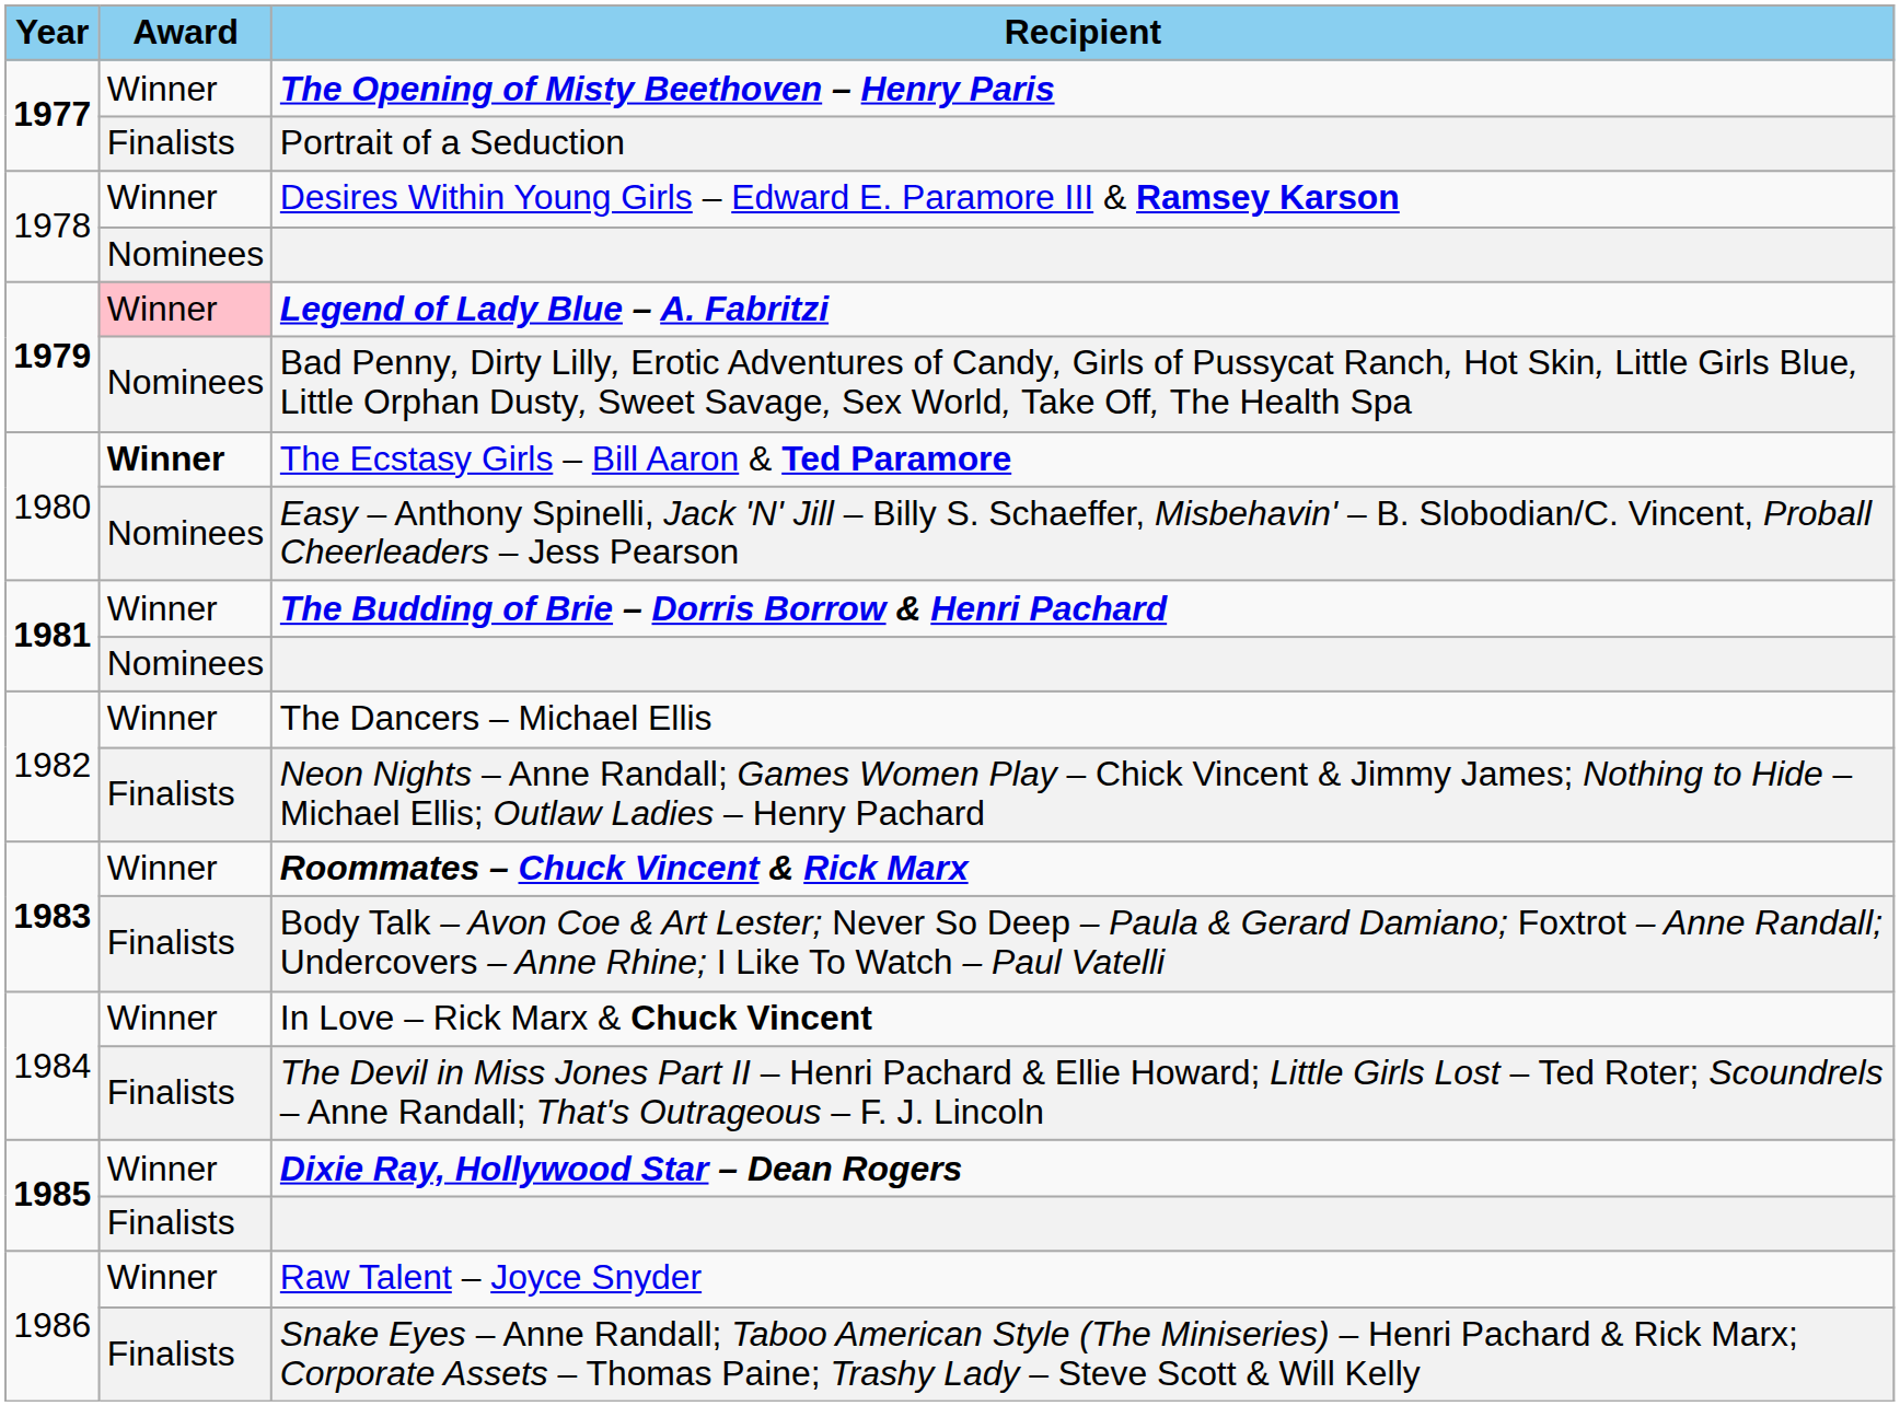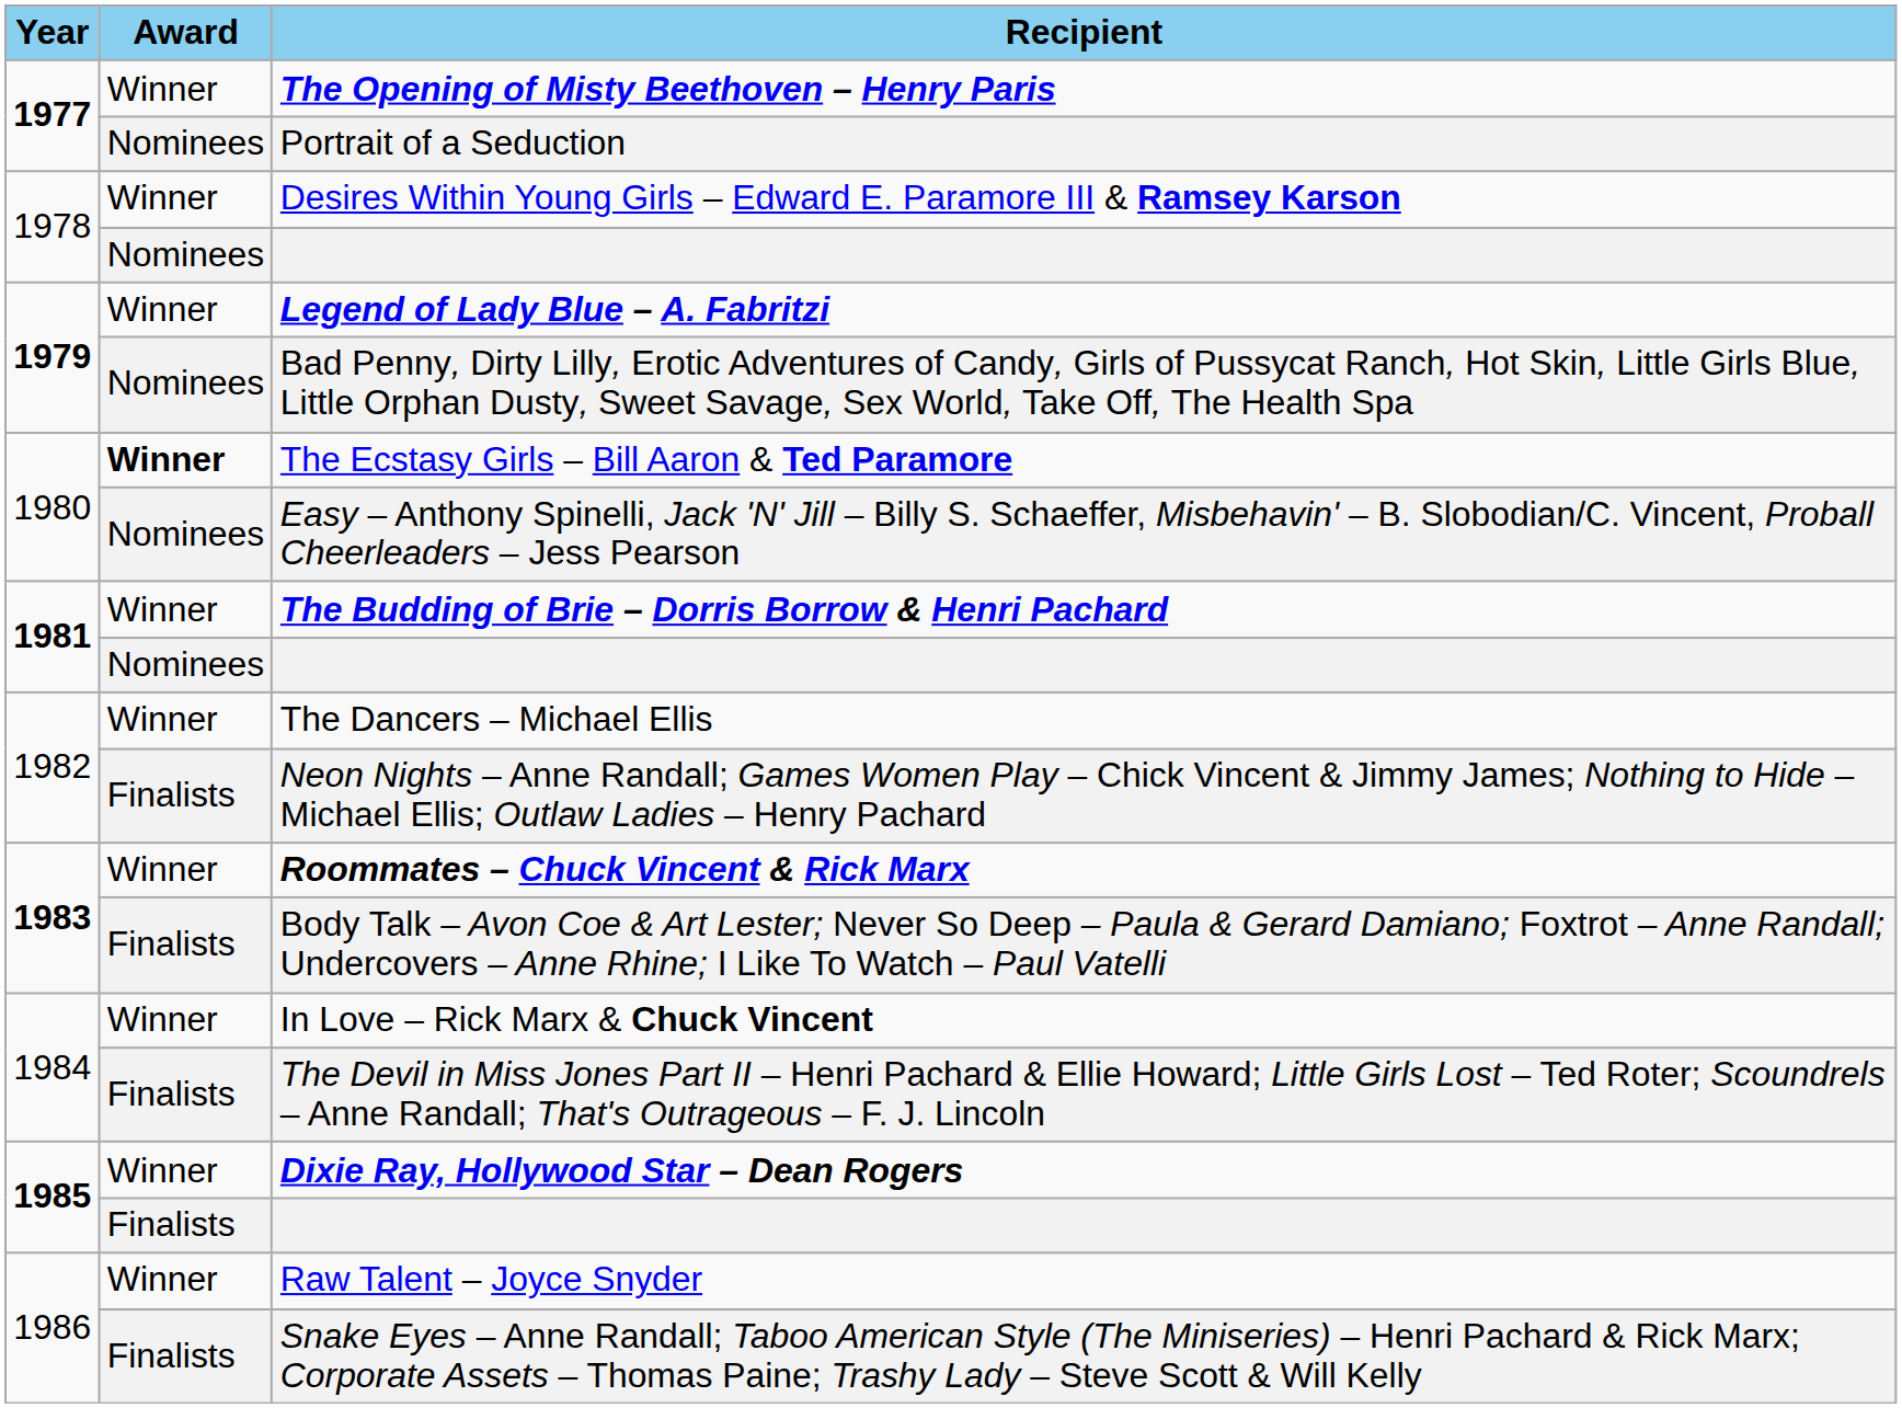Portrait of a Seduction | Award: Finalists -> Nominees
Legend of Lady Blue – A. Fabritzi | Award: pink background -> no background
